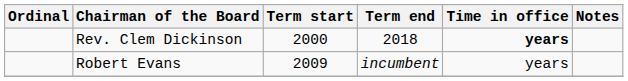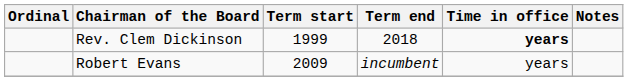Rev. Clem Dickinson | Term start: 2000 -> 1999
